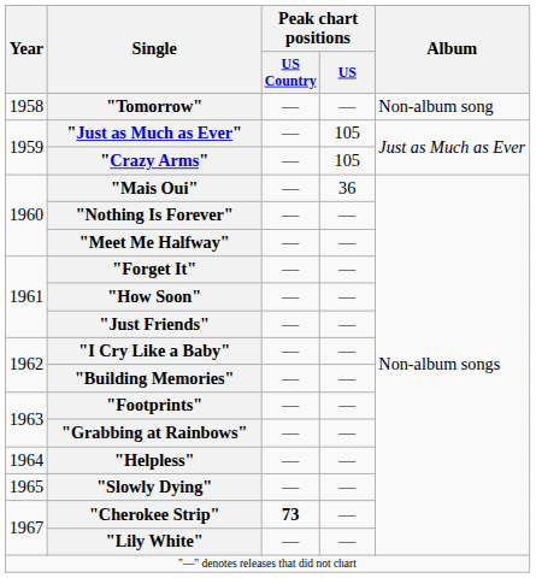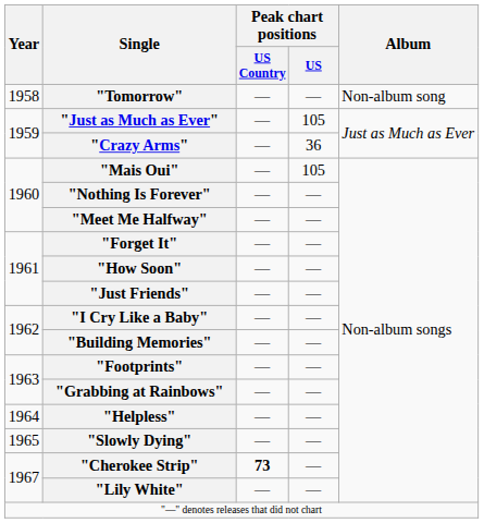"Crazy Arms" | Peak chart positions / US: 105 -> 36
"Mais Oui" | Peak chart positions / US: 36 -> 105
